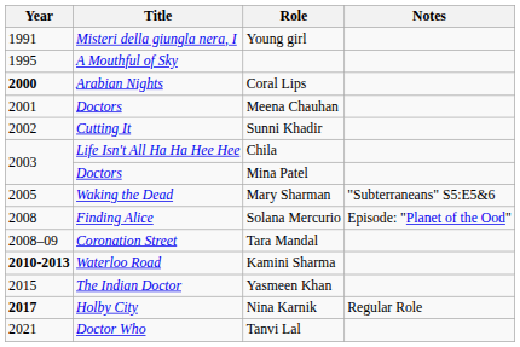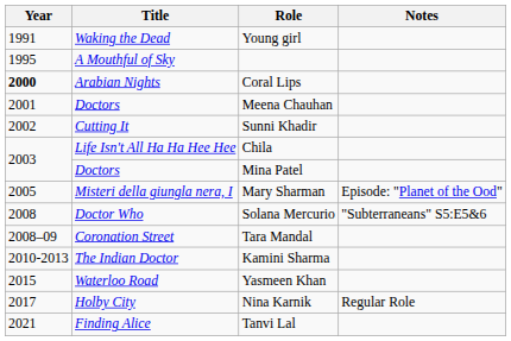Young girl | Title: Misteri della giungla nera, I -> Waking the Dead
Mary Sharman | Title: Waking the Dead -> Misteri della giungla nera, I
Mary Sharman | Notes: "Subterraneans" S5:E5&6 -> Episode: "Planet of the Ood"
Solana Mercurio | Title: Finding Alice -> Doctor Who
Solana Mercurio | Notes: Episode: "Planet of the Ood" -> "Subterraneans" S5:E5&6
Kamini Sharma | Year: bold -> normal
Kamini Sharma | Title: Waterloo Road -> The Indian Doctor
Yasmeen Khan | Title: The Indian Doctor -> Waterloo Road
Nina Karnik | Year: bold -> normal
Tanvi Lal | Title: Doctor Who -> Finding Alice
